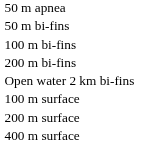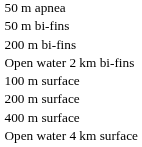- row: 100 m bi-fins
+ row: Open water 4 km surface
